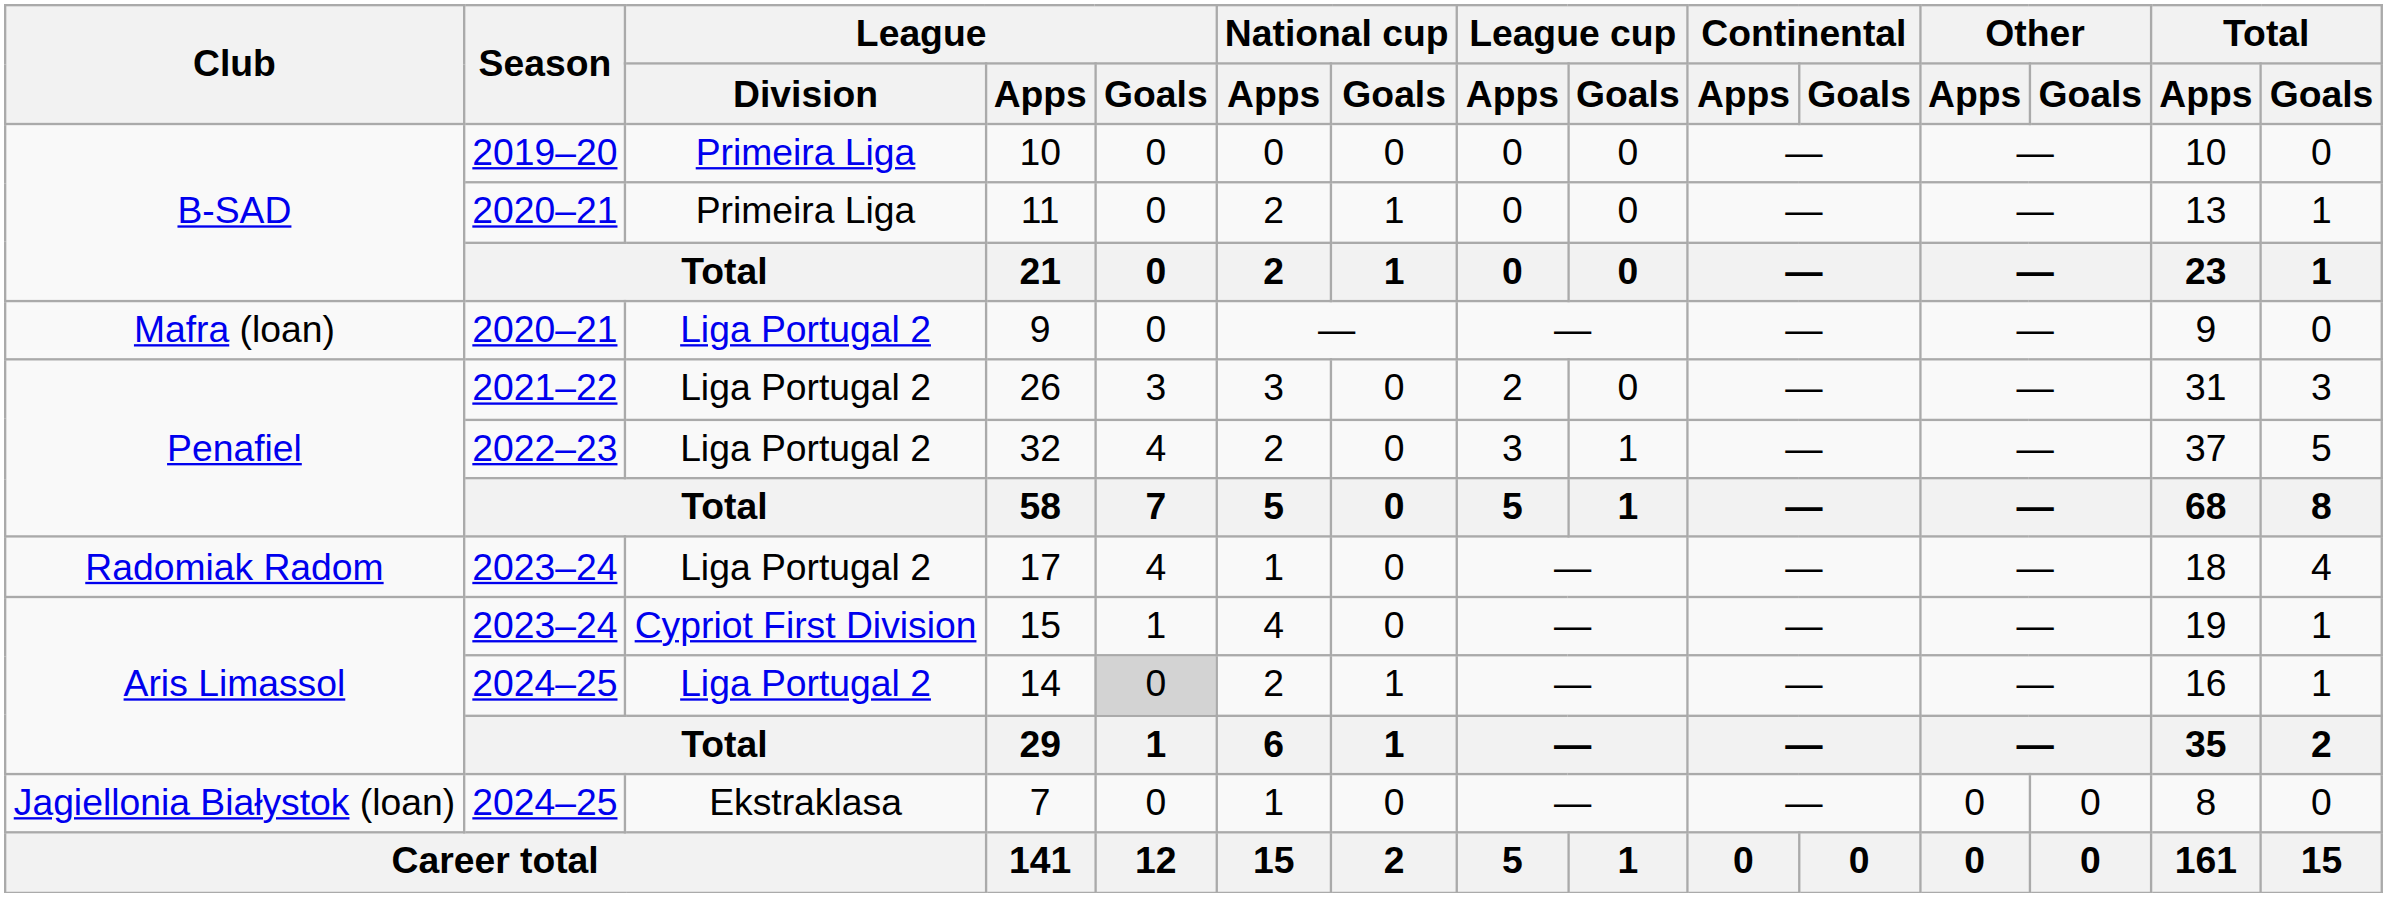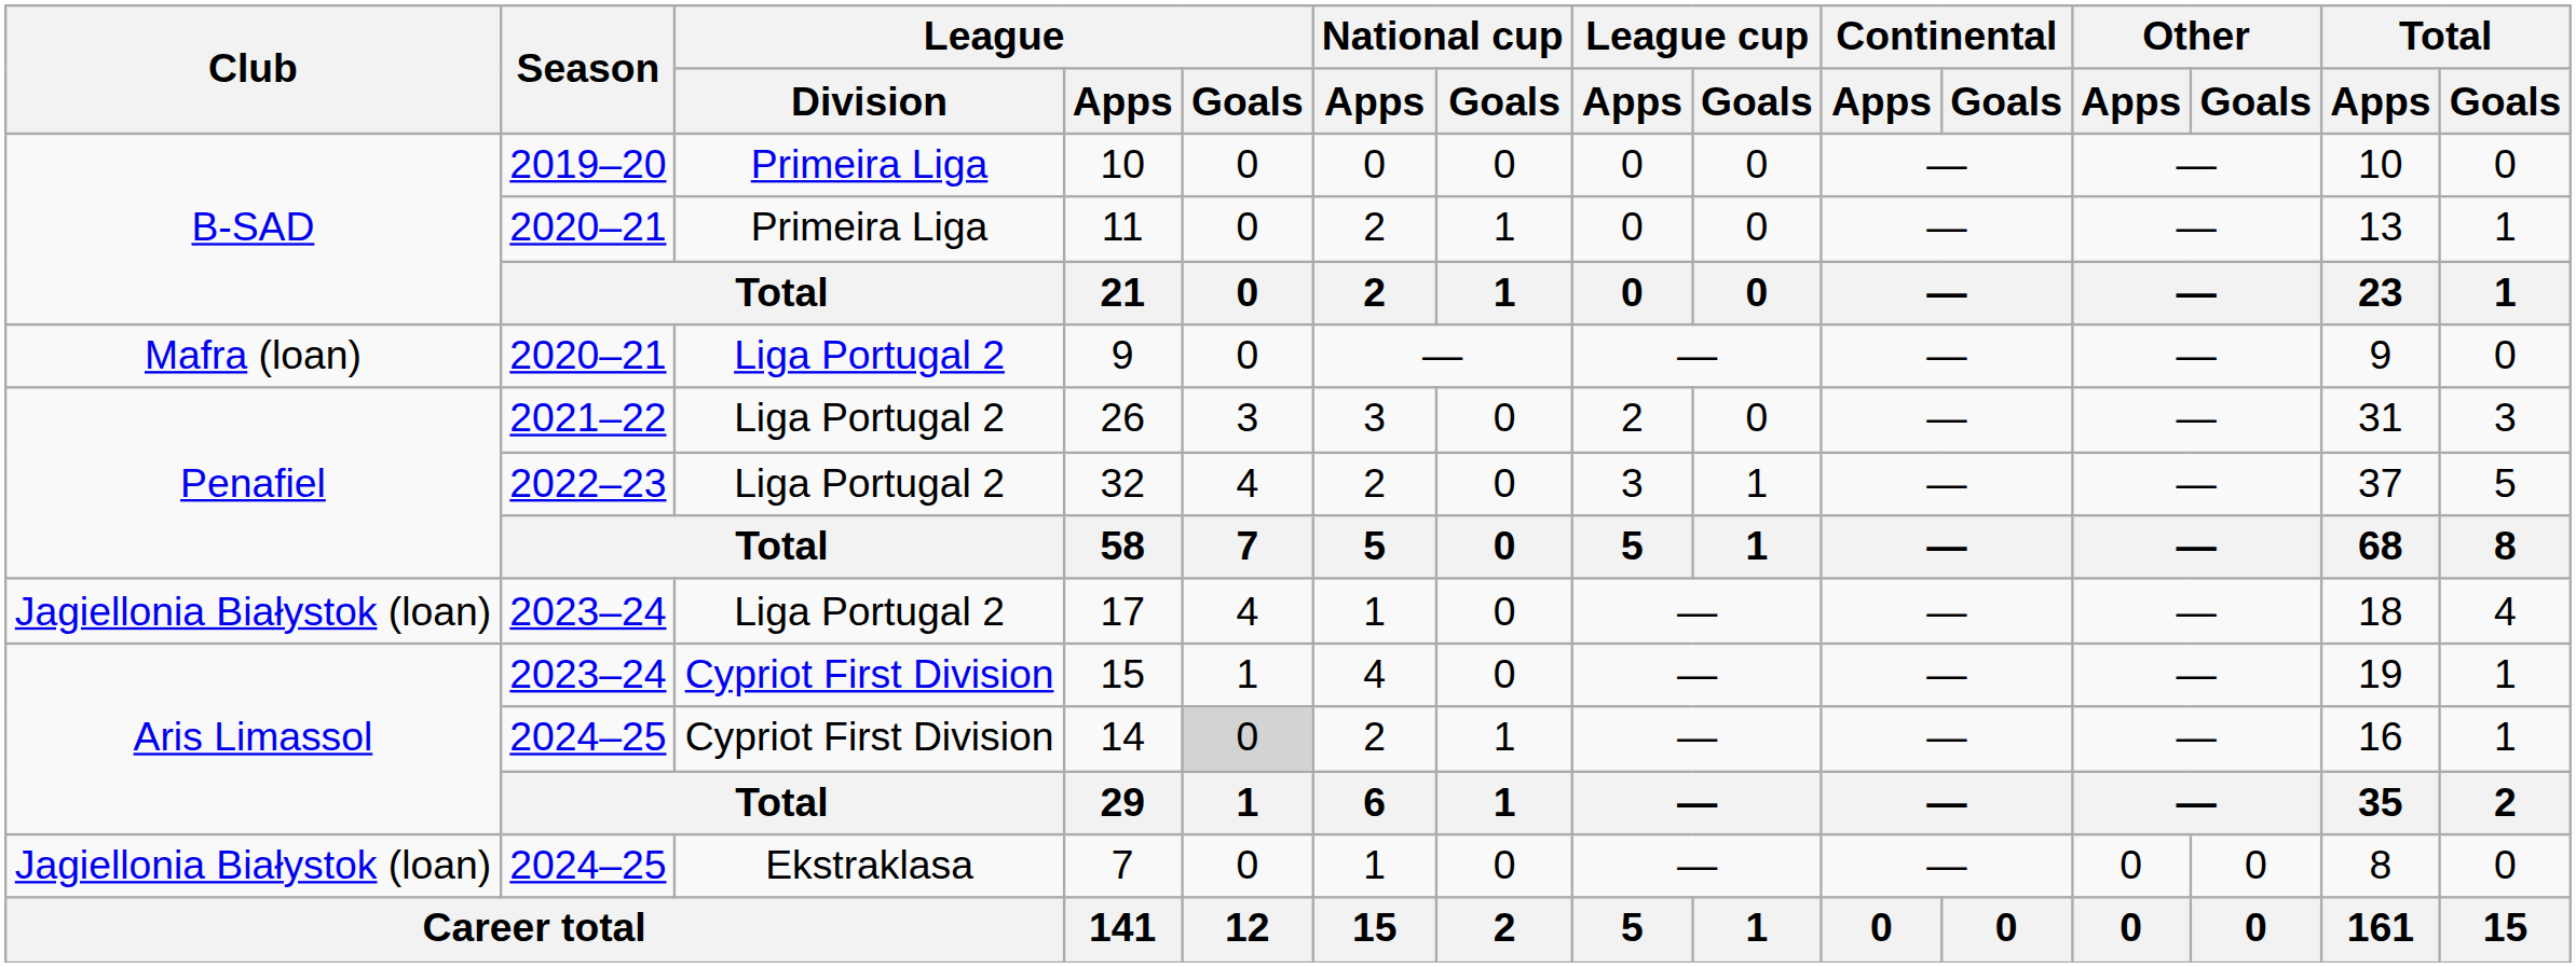17 | Club: Radomiak Radom -> Jagiellonia Białystok (loan)
14 | League / Division: Liga Portugal 2 -> Cypriot First Division
